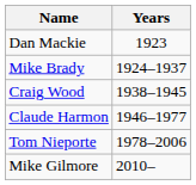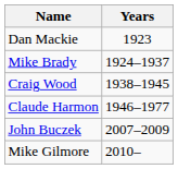- row: Tom Nieporte | 1978–2006
+ row: John Buczek | 2007–2009
